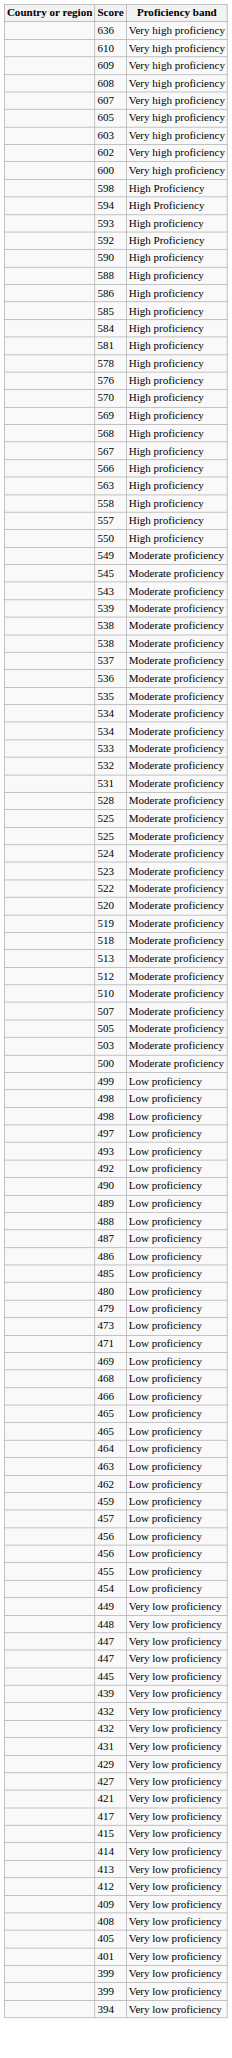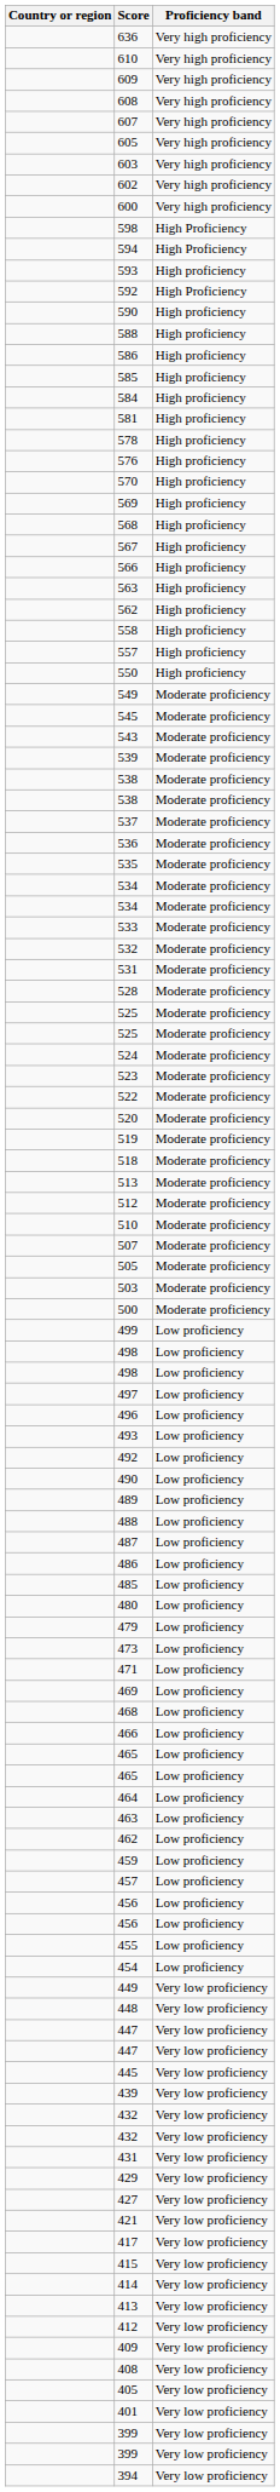+ row: 562 | High proficiency
+ row: 496 | Low proficiency
